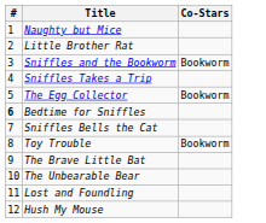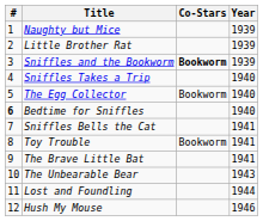+ column: Year | 1939 | 1939 | 1939 | 1940 | 1940 | 1940 | 1941 | 1941 | 1941 | 1943 | 1944 | 1946
Sniffles and the Bookworm | Co-Stars: normal -> bold
